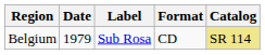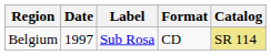Belgium | Date: 1979 -> 1997
